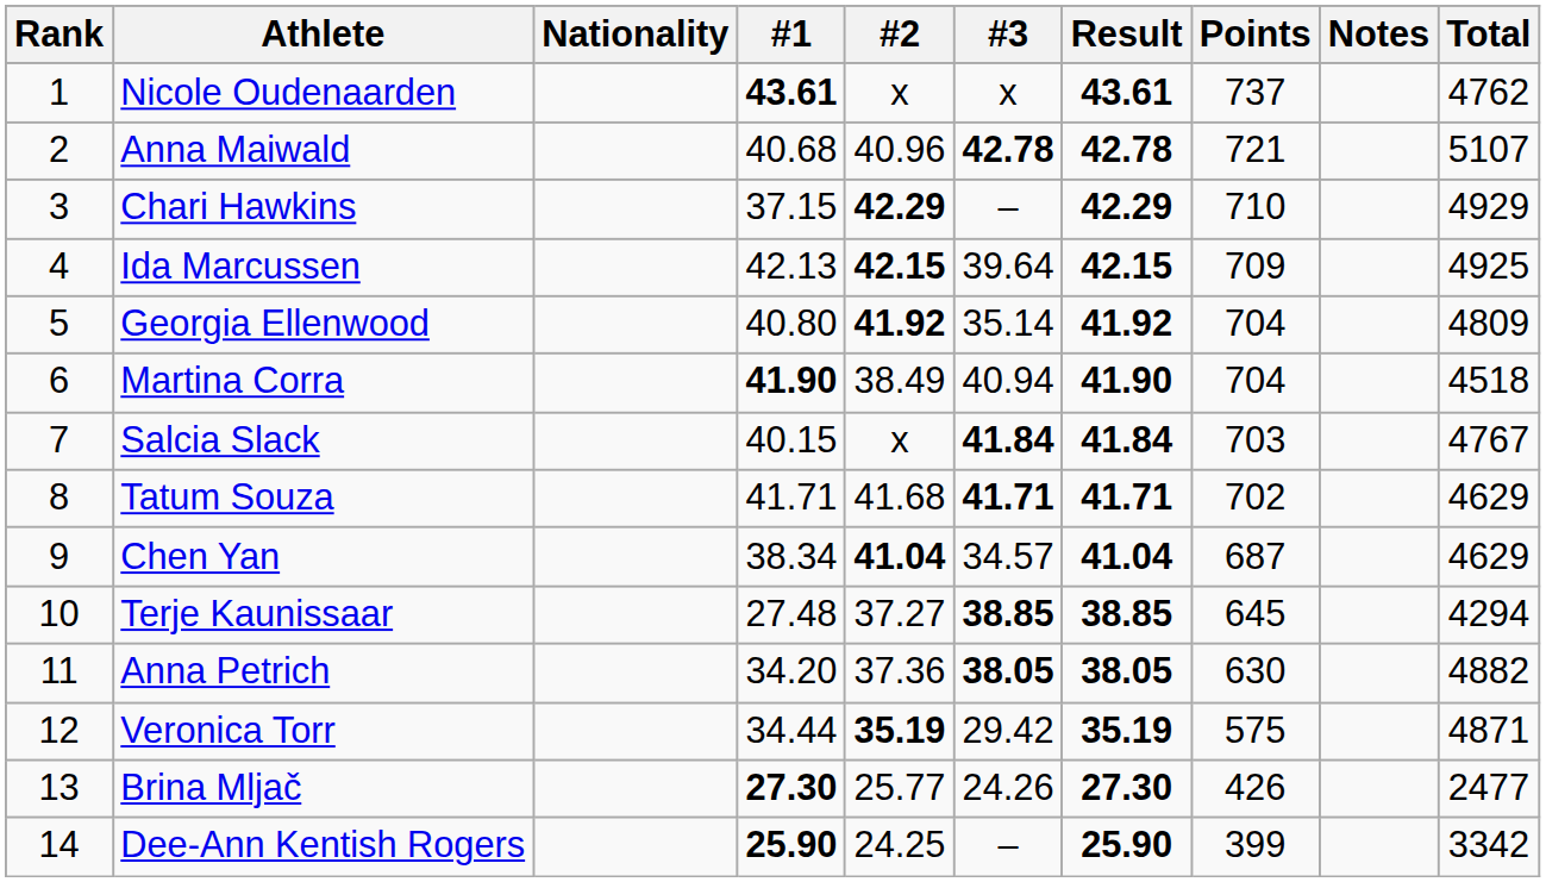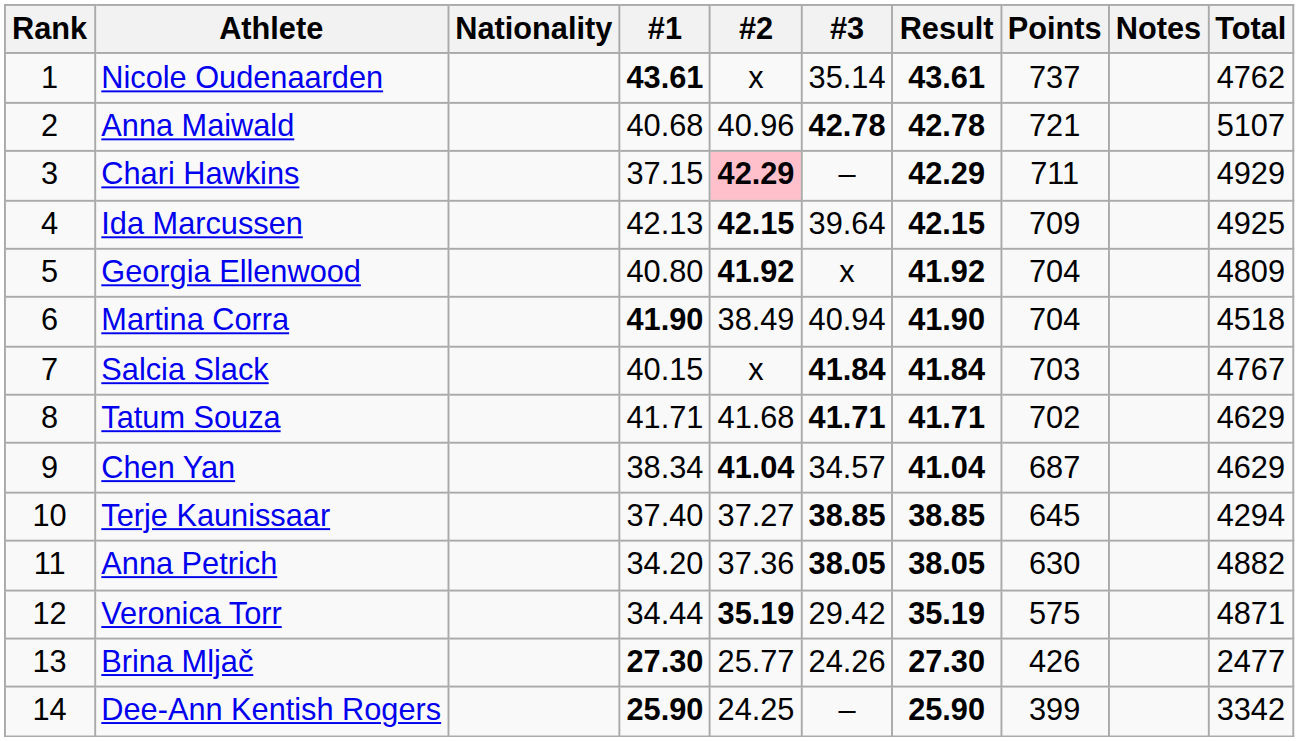Nicole Oudenaarden | #3: x -> 35.14
Chari Hawkins | #2: no background -> pink background
Chari Hawkins | Points: 710 -> 711
Georgia Ellenwood | #3: 35.14 -> x
Terje Kaunissaar | #1: 27.48 -> 37.40
